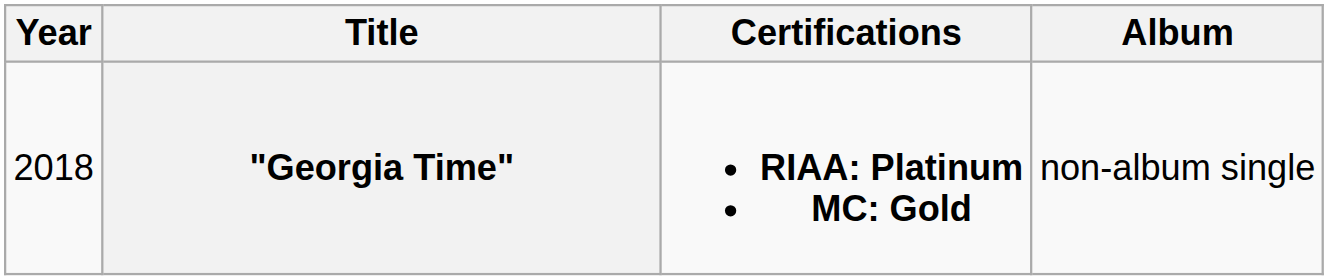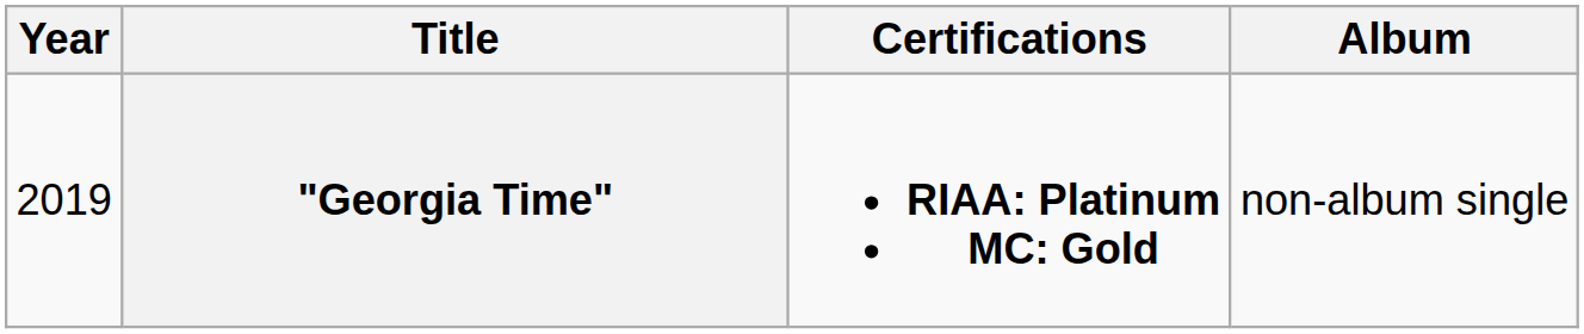"Georgia Time" | Year: 2018 -> 2019
